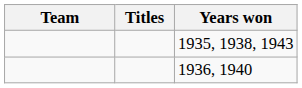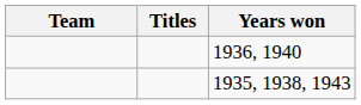rows swapped: 1935, 1938, 1943 <-> 1936, 1940
